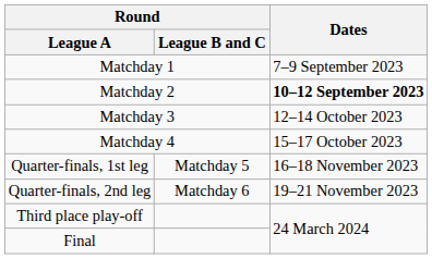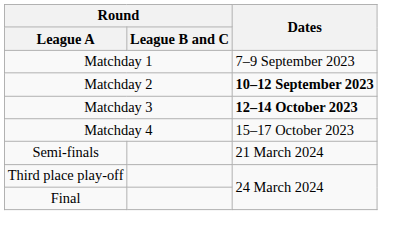Matchday 3 | Dates: normal -> bold
- row: Quarter-finals, 1st leg | Matchday 5 | 16–18 November 2023
- row: Quarter-finals, 2nd leg | Matchday 6 | 19–21 November 2023
+ row: Semi-finals | 21 March 2024
